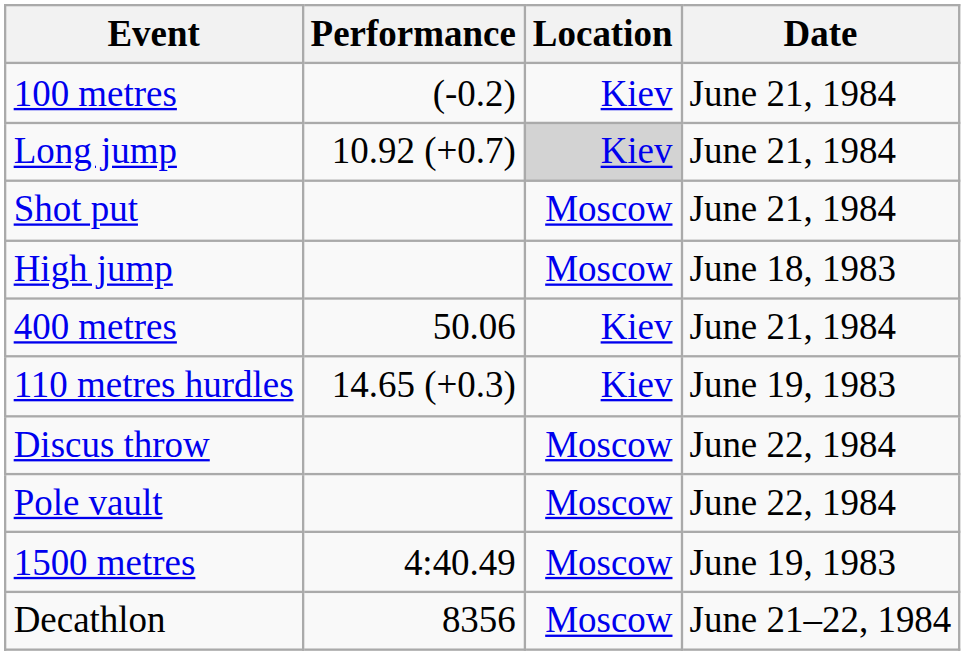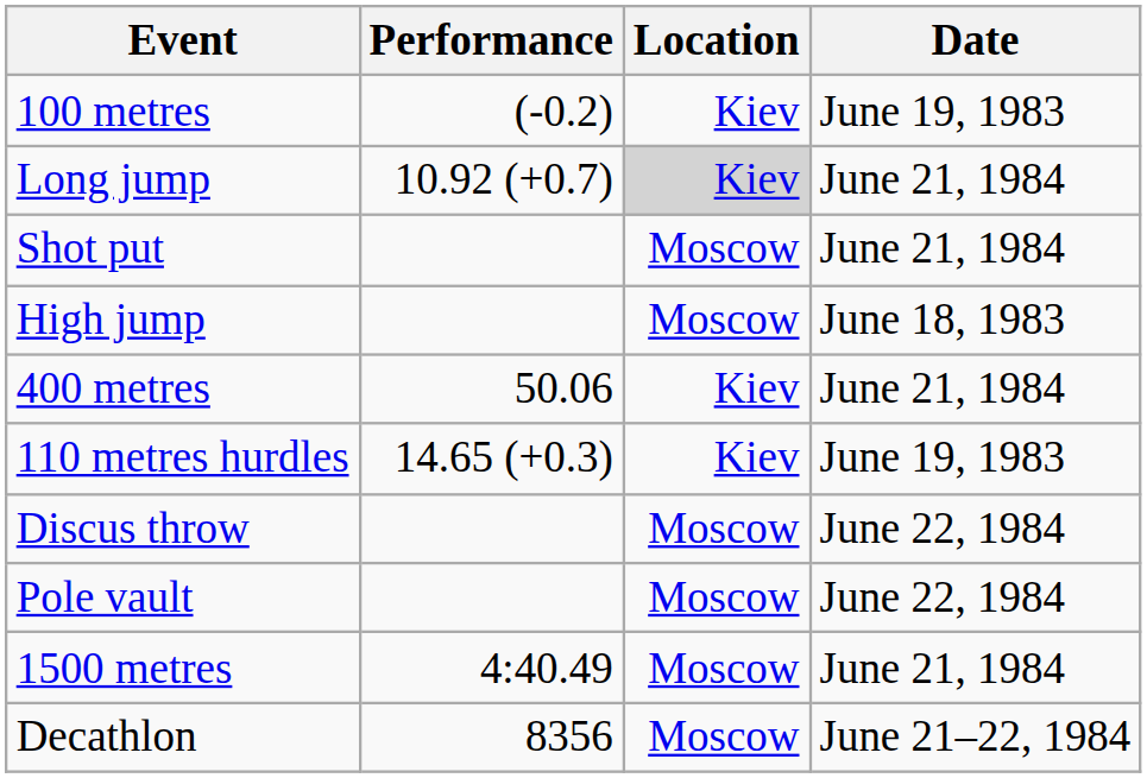100 metres | Date: June 21, 1984 -> June 19, 1983
1500 metres | Date: June 19, 1983 -> June 21, 1984
